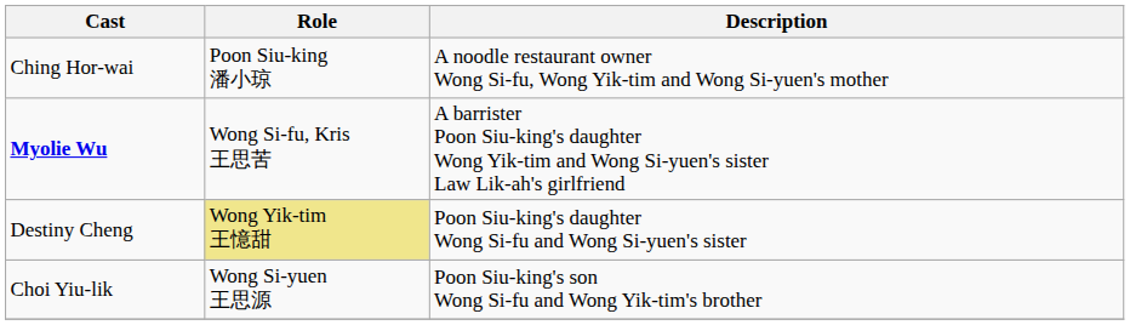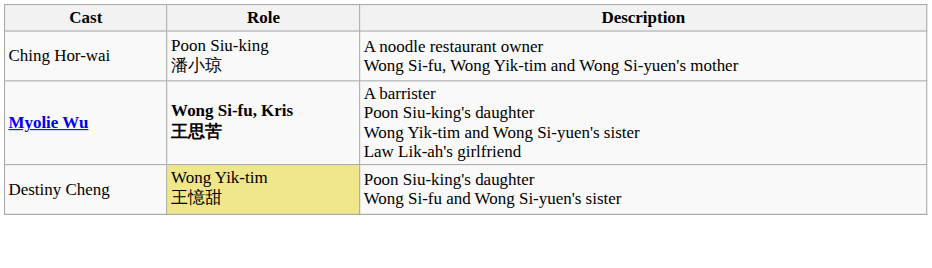Myolie Wu | Role: normal -> bold
- row: Choi Yiu-lik | Wong Si-yuen 王思源 | Poon Siu-king's son Wong Si-fu and Wong Yik-tim's brother
